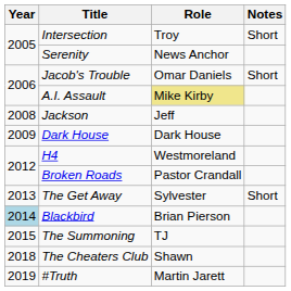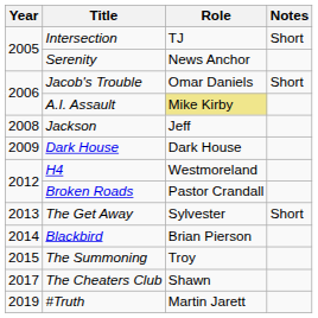Intersection | Role: Troy -> TJ
Blackbird | Year: lightblue background -> no background
The Summoning | Role: TJ -> Troy
The Cheaters Club | Year: 2018 -> 2017
